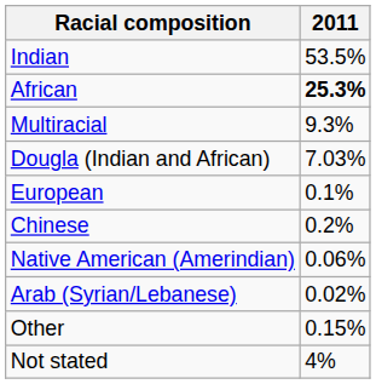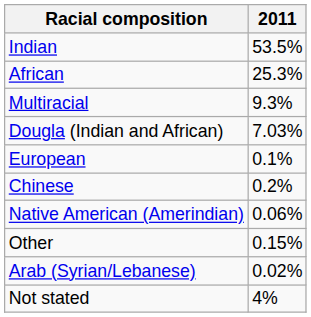African | 2011: bold -> normal
rows swapped: Arab (Syrian/Lebanese) <-> Other
